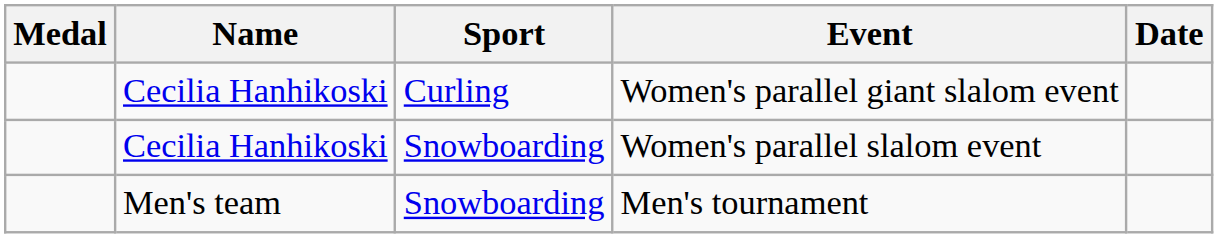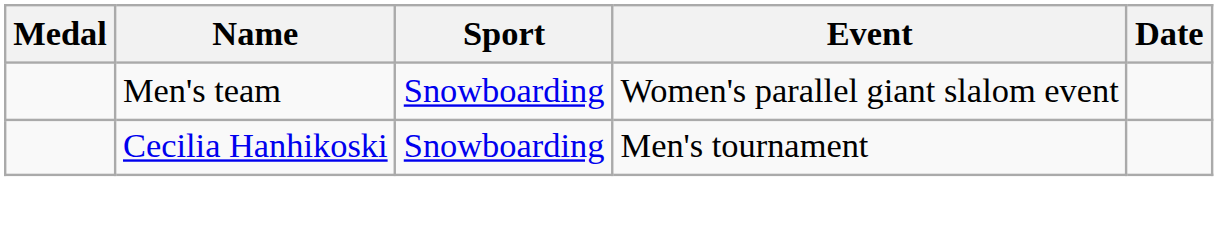Women's parallel giant slalom event | Name: Cecilia Hanhikoski -> Men's team
Women's parallel giant slalom event | Sport: Curling -> Snowboarding
- row: Cecilia Hanhikoski | Snowboarding | Women's parallel slalom event
Men's tournament | Name: Men's team -> Cecilia Hanhikoski
